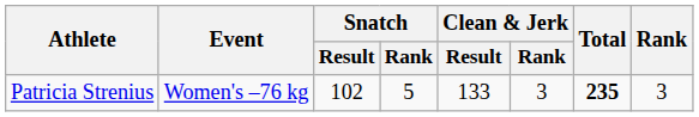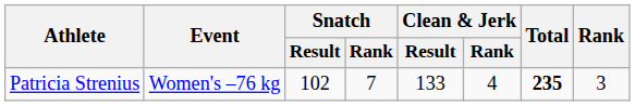Patricia Strenius | Snatch / Rank: 5 -> 7
Patricia Strenius | Clean & Jerk / Rank: 3 -> 4
